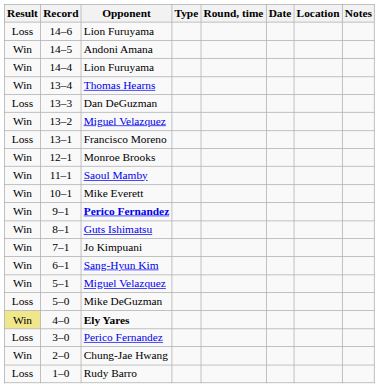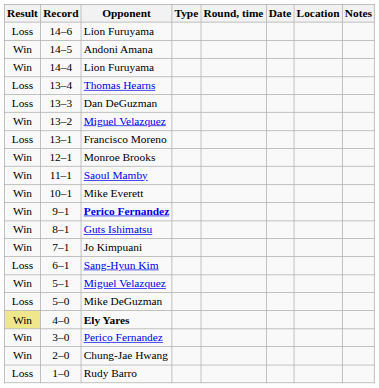13–4 | Result: Win -> Loss
6–1 | Result: Win -> Loss
3–0 | Result: Loss -> Win
